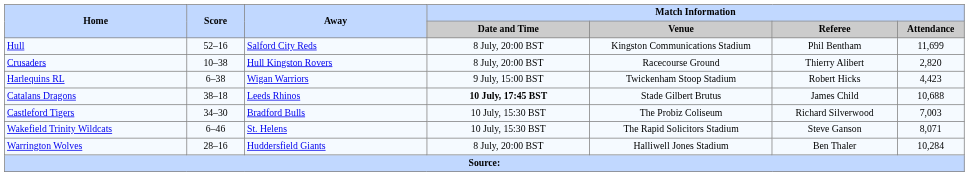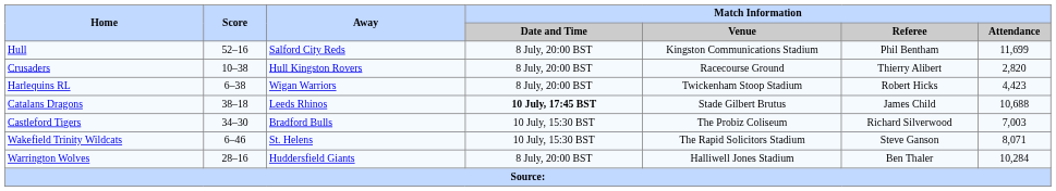Harlequins RL | Match Information / Date and Time: 9 July, 15:00 BST -> 8 July, 20:00 BST
